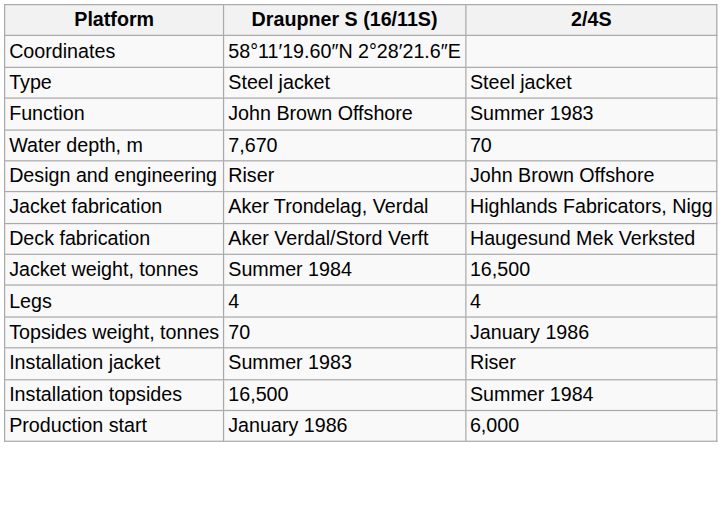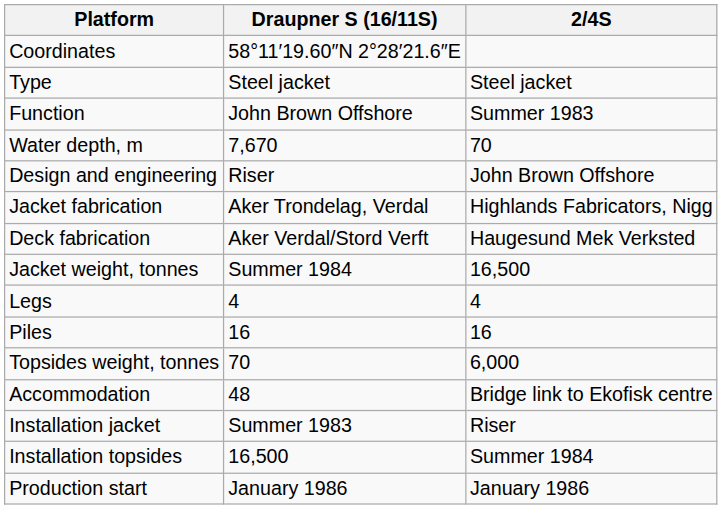+ row: Piles | 16 | 16
Topsides weight, tonnes | 2/4S: January 1986 -> 6,000
+ row: Accommodation | 48 | Bridge link to Ekofisk centre
Production start | 2/4S: 6,000 -> January 1986
